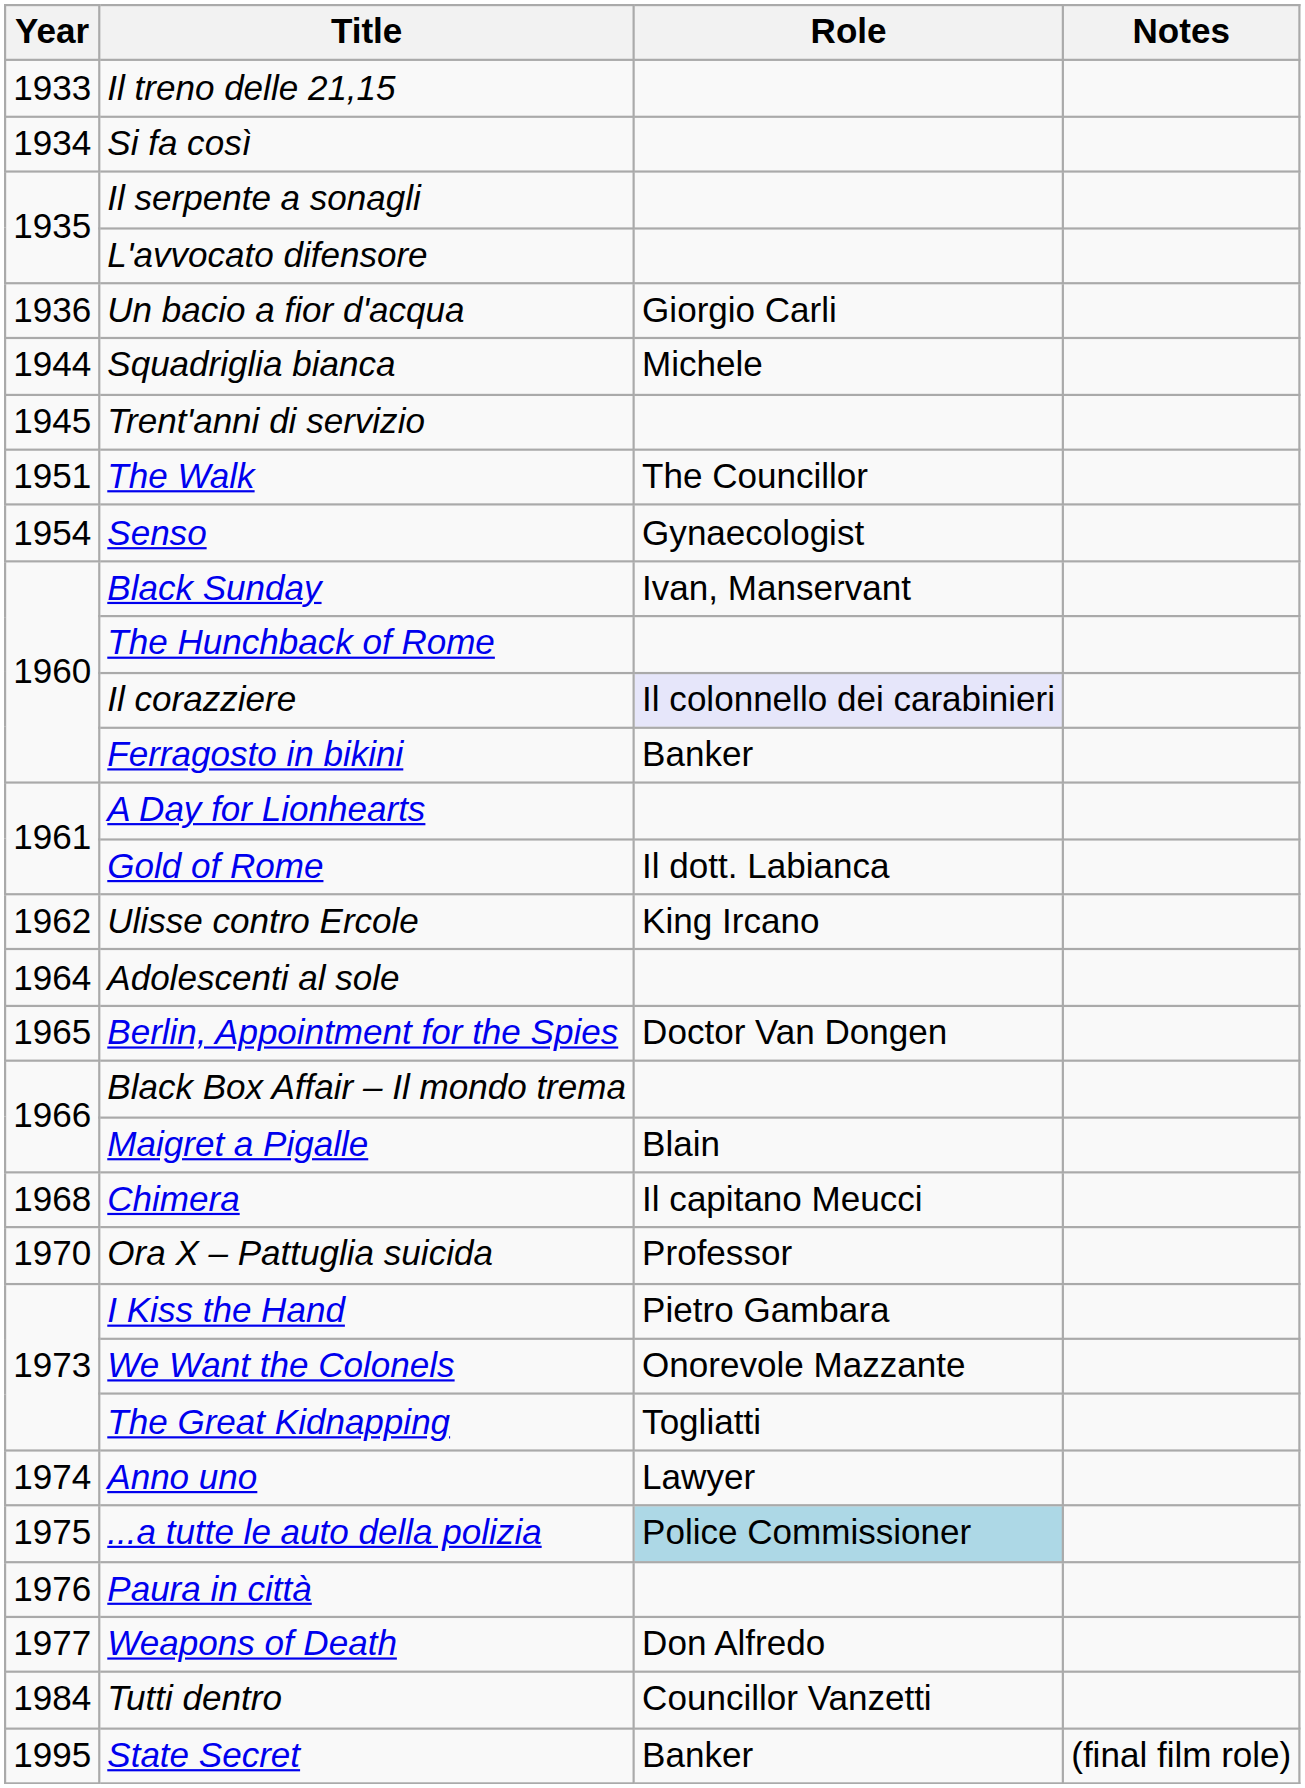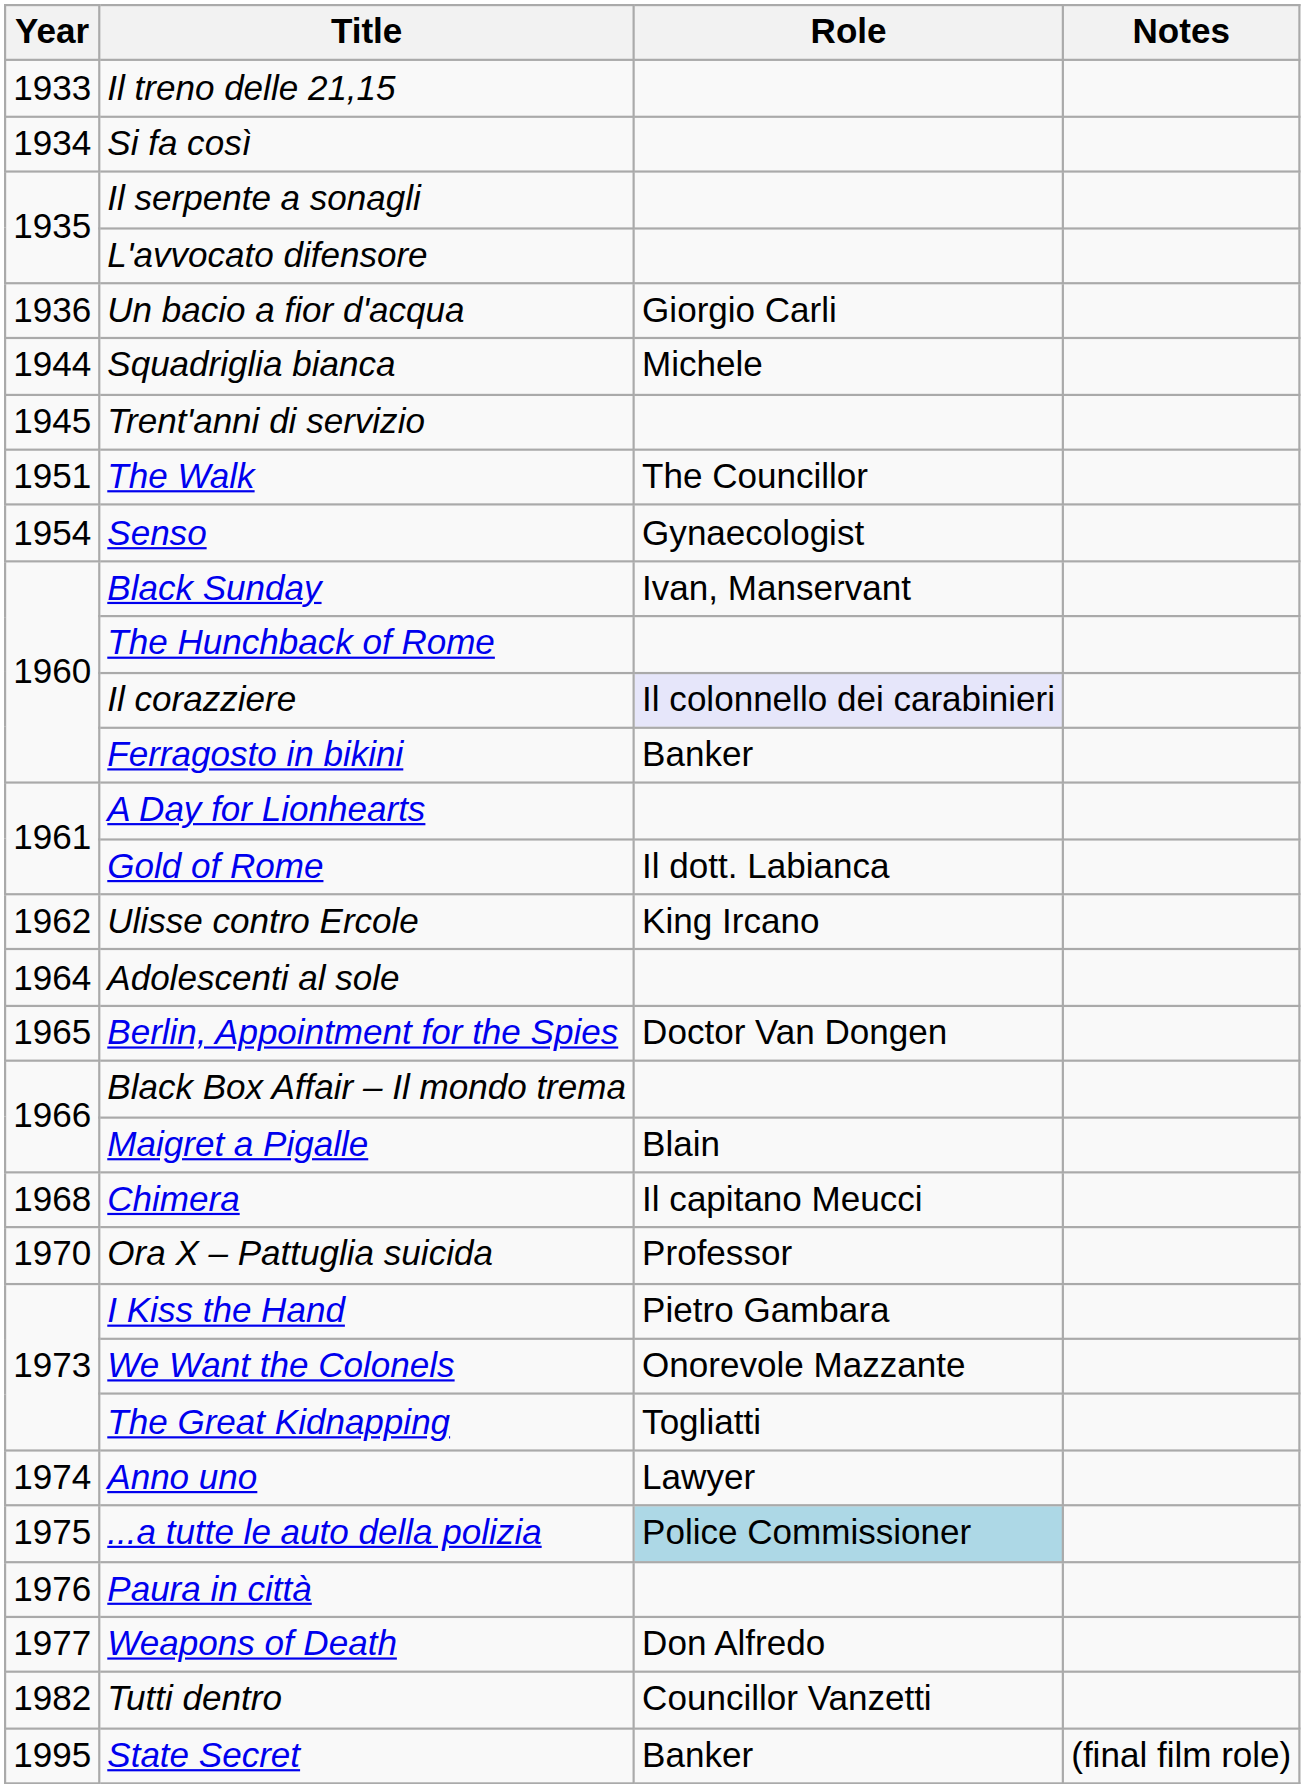Tutti dentro | Year: 1984 -> 1982
